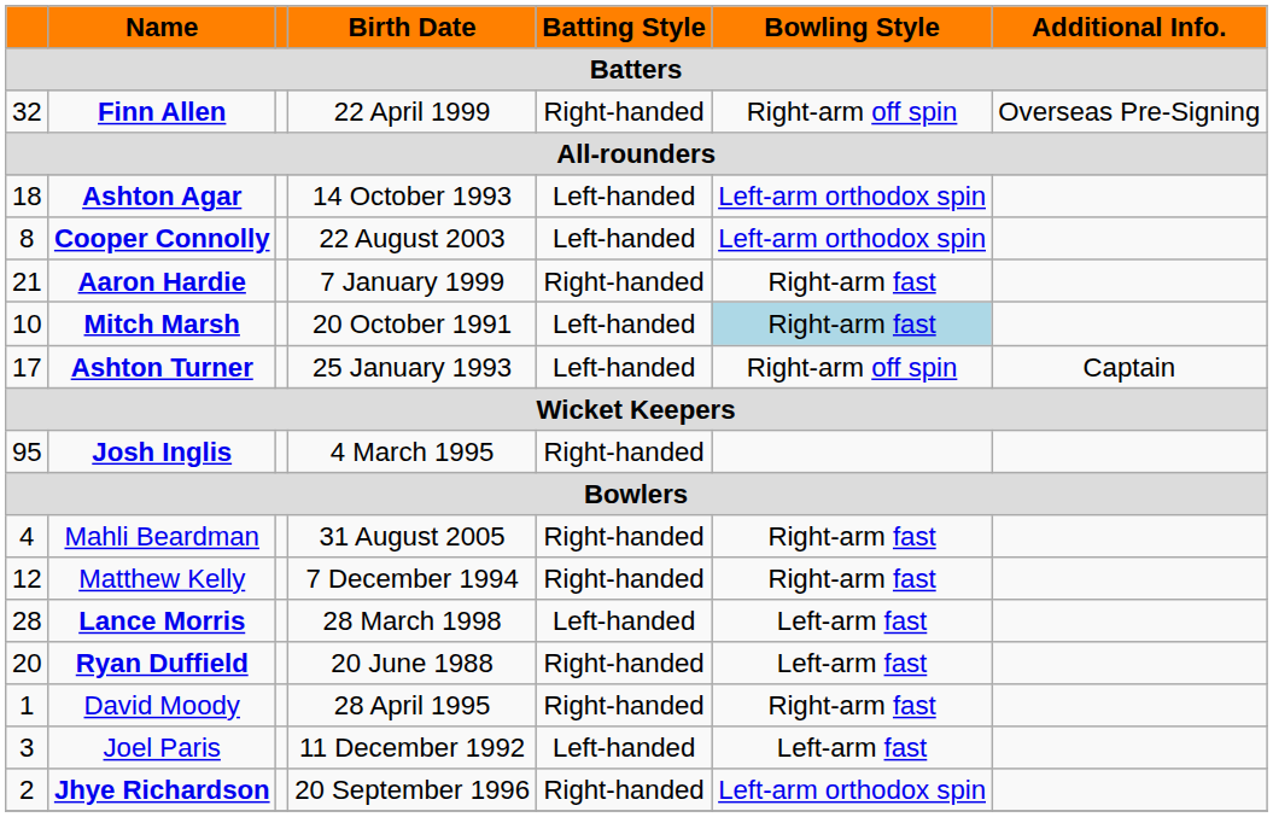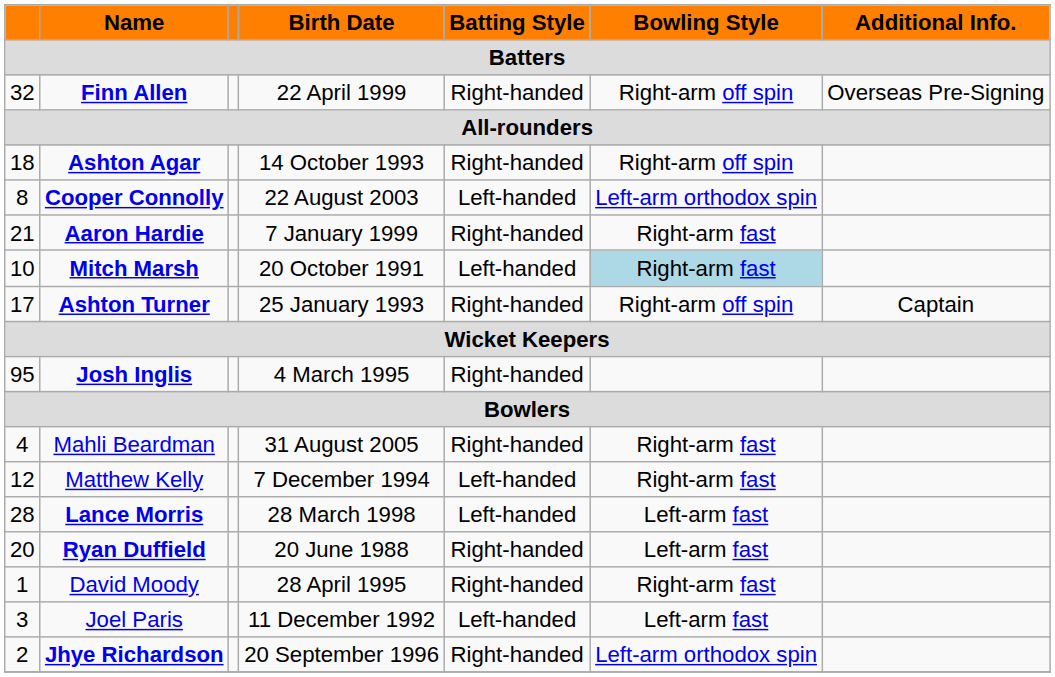Ashton Agar | Batting Style: Left-handed -> Right-handed
Ashton Agar | Bowling Style: Left-arm orthodox spin -> Right-arm off spin
Ashton Turner | Batting Style: Left-handed -> Right-handed
Matthew Kelly | Batting Style: Right-handed -> Left-handed
